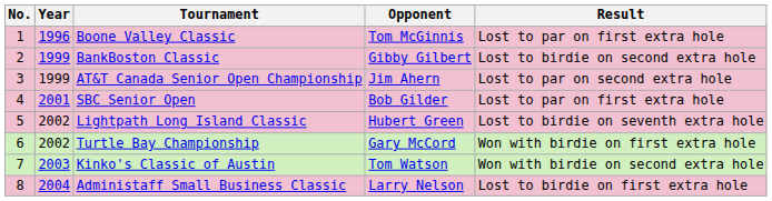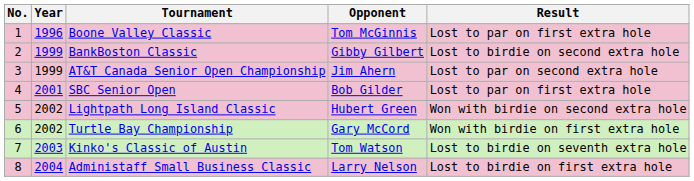Lightpath Long Island Classic | Result: Lost to birdie on seventh extra hole -> Won with birdie on second extra hole
Kinko's Classic of Austin | Result: Won with birdie on second extra hole -> Lost to birdie on seventh extra hole
